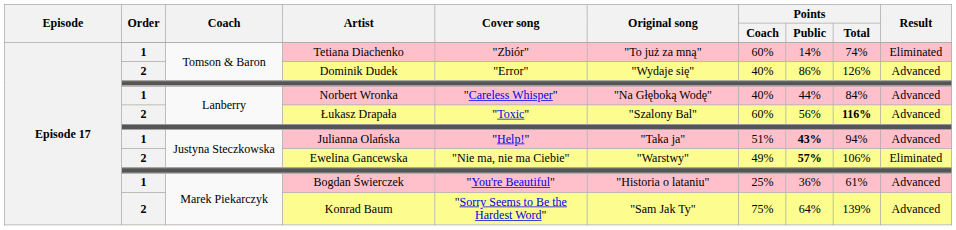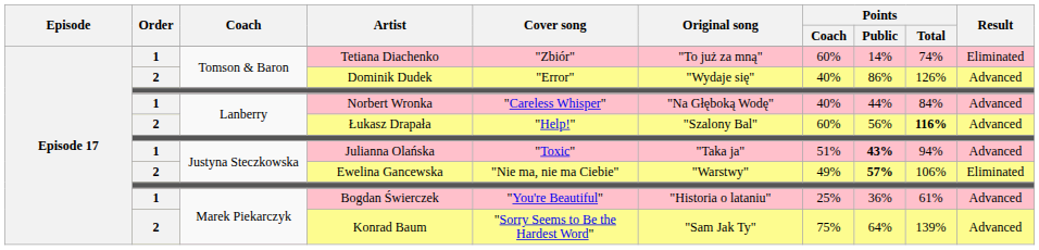Łukasz Drapała | Cover song: "Toxic" -> "Help!"
Julianna Olańska | Cover song: "Help!" -> "Toxic"
